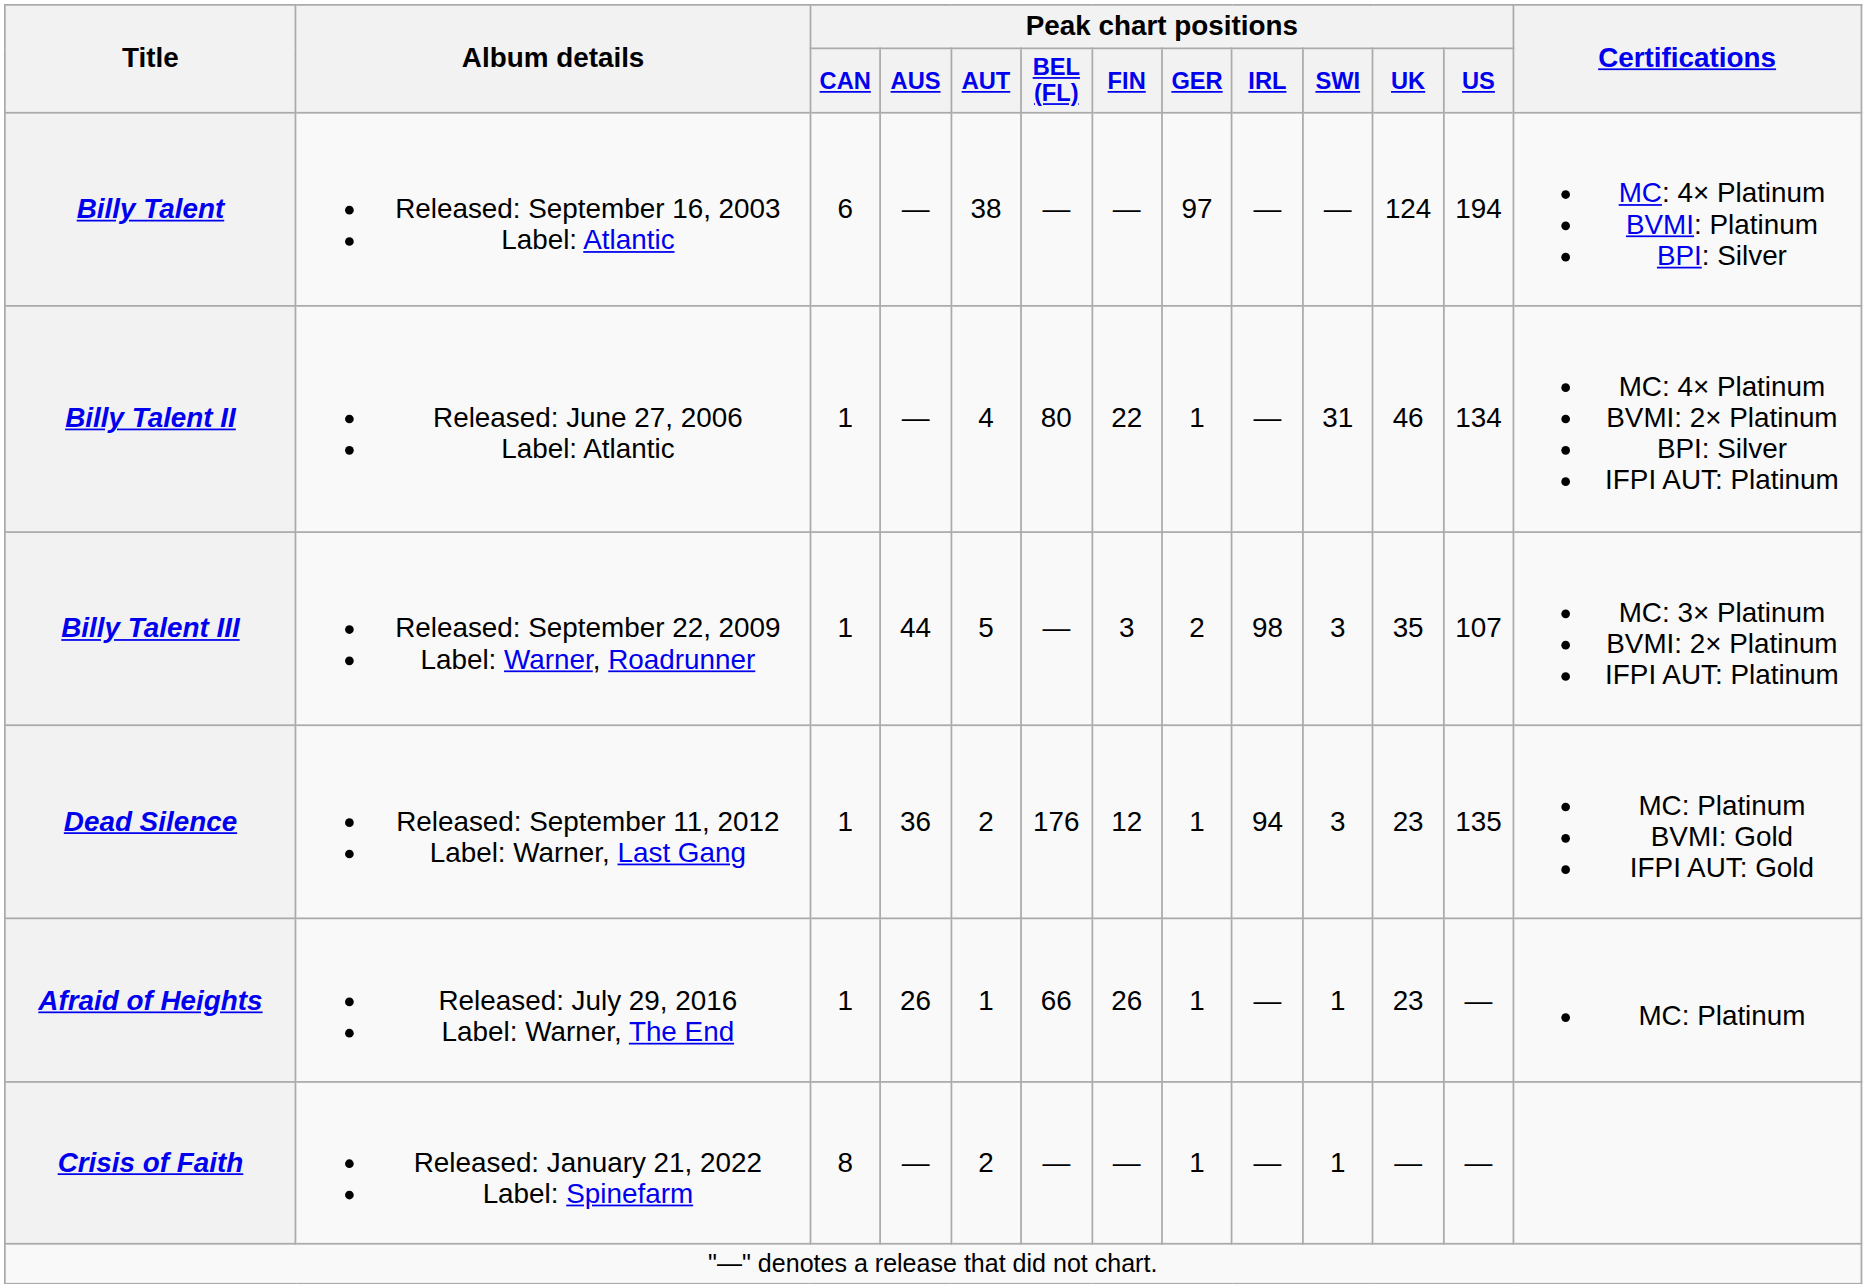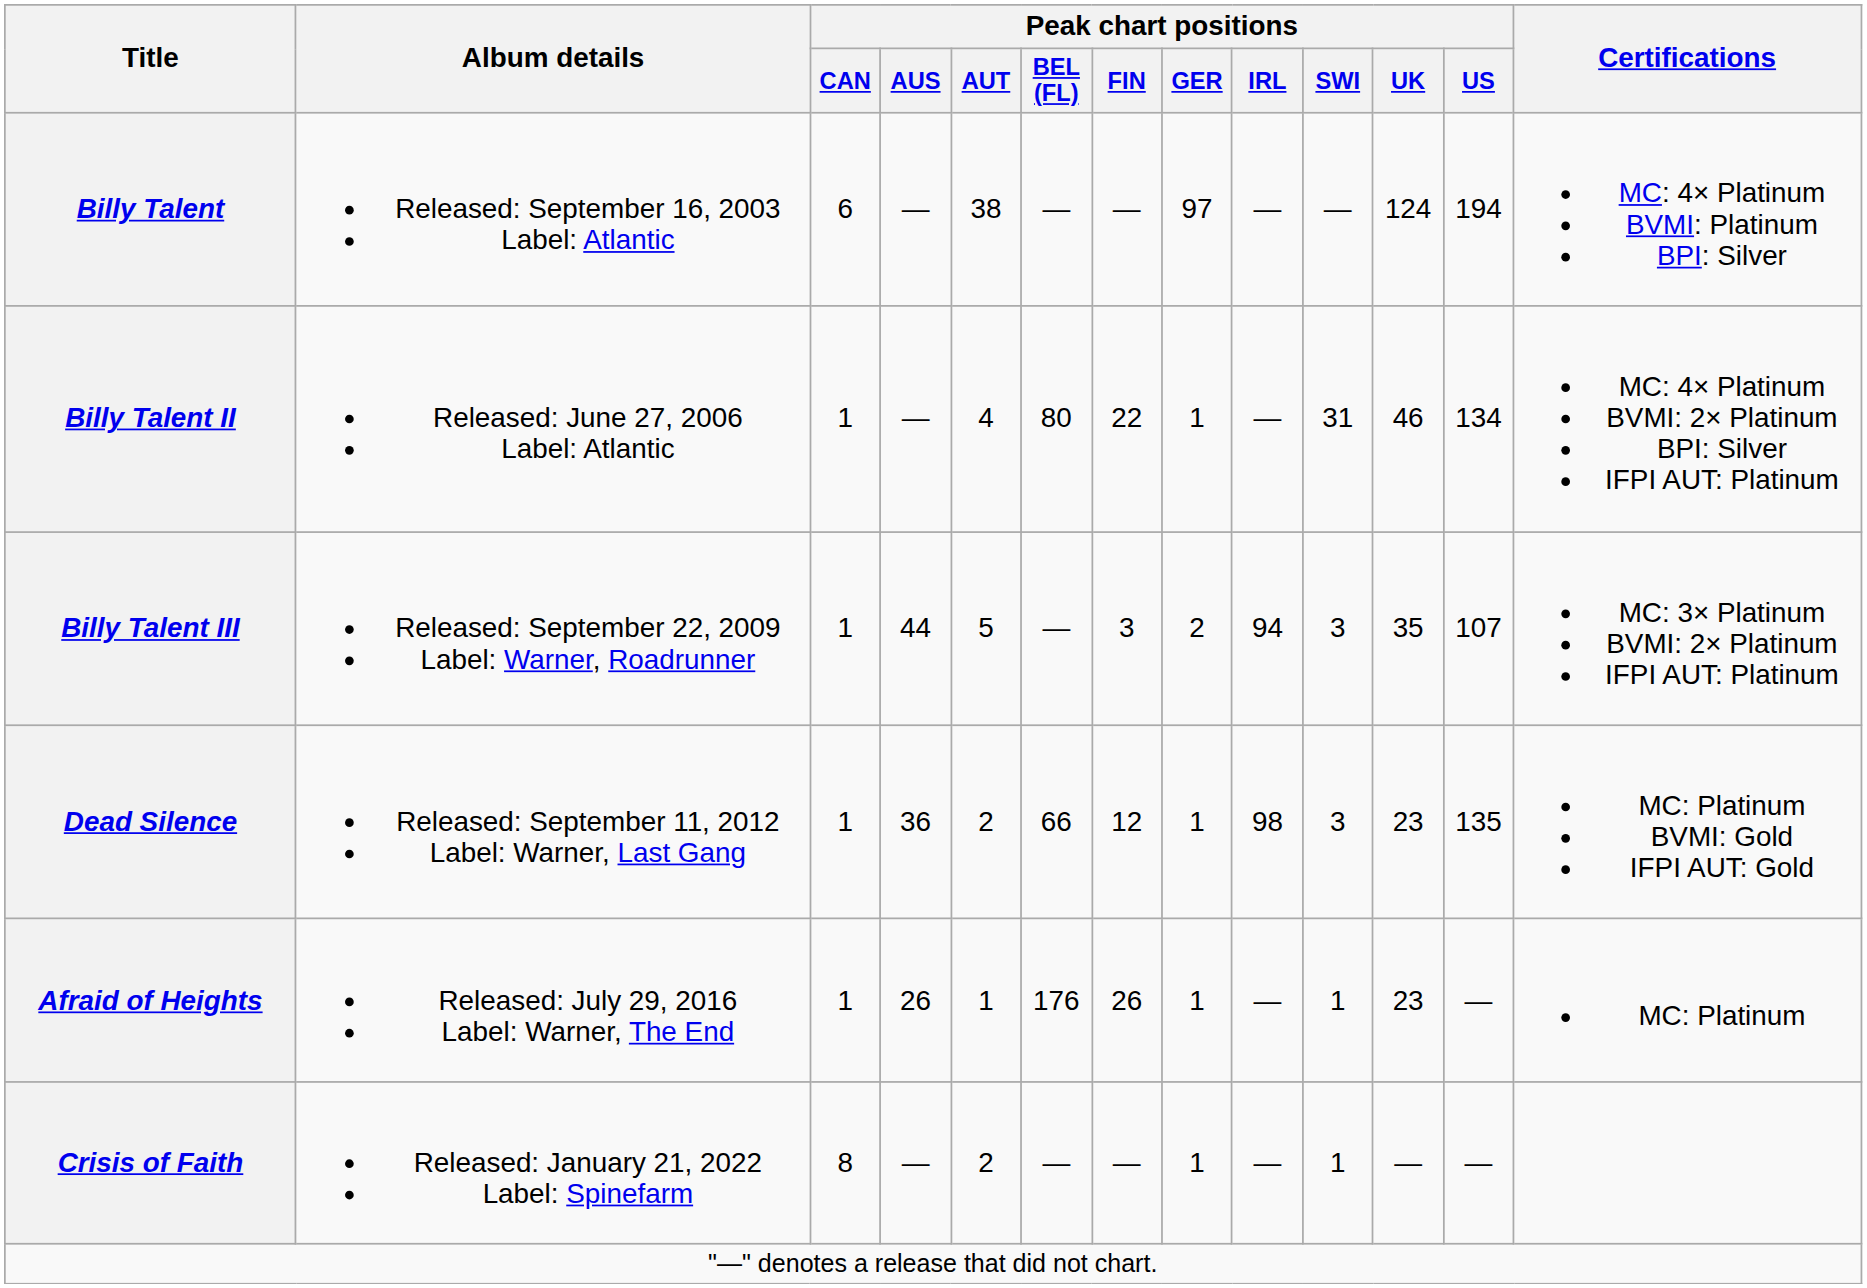Billy Talent III | Peak chart positions / IRL: 98 -> 94
Dead Silence | Peak chart positions / BEL (FL): 176 -> 66
Dead Silence | Peak chart positions / IRL: 94 -> 98
Afraid of Heights | Peak chart positions / BEL (FL): 66 -> 176
